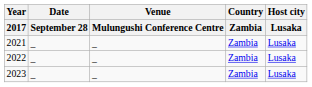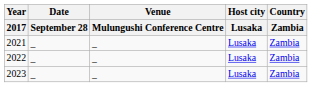columns swapped: Country / Zambia <-> Host city / Lusaka
